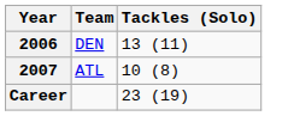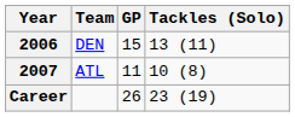+ column: GP | 15 | 11 | 26
